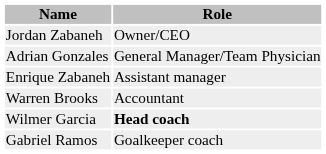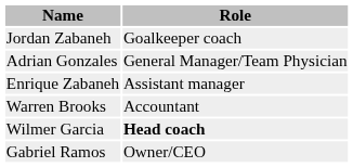Jordan Zabaneh | Role: Owner/CEO -> Goalkeeper coach
Gabriel Ramos | Role: Goalkeeper coach -> Owner/CEO
